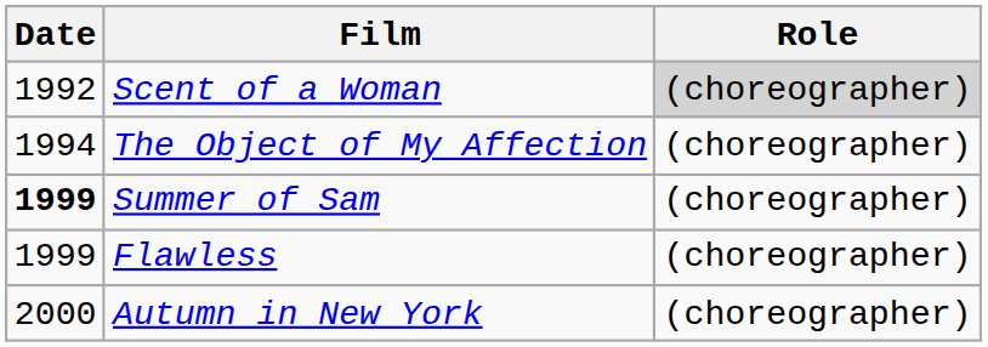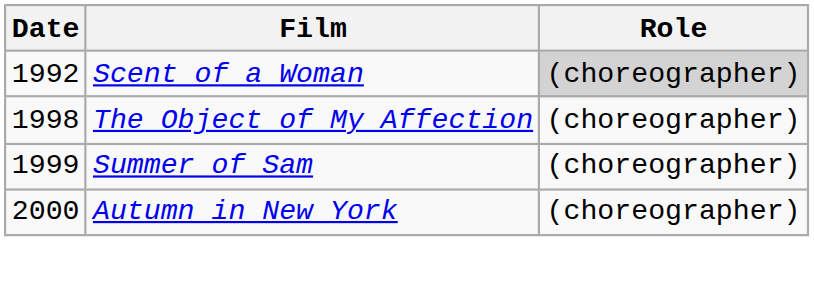The Object of My Affection | Date: 1994 -> 1998
Summer of Sam | Date: bold -> normal
- row: 1999 | Flawless | (choreographer)
